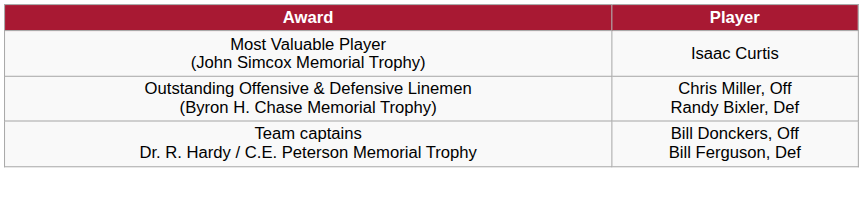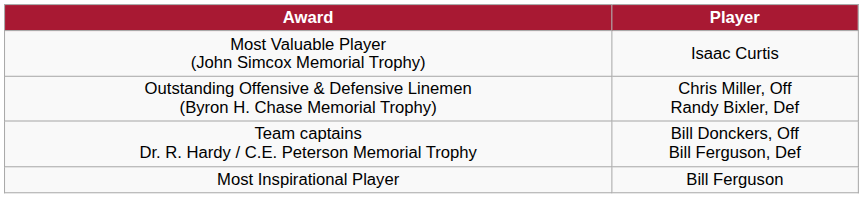+ row: Most Inspirational Player | Bill Ferguson
